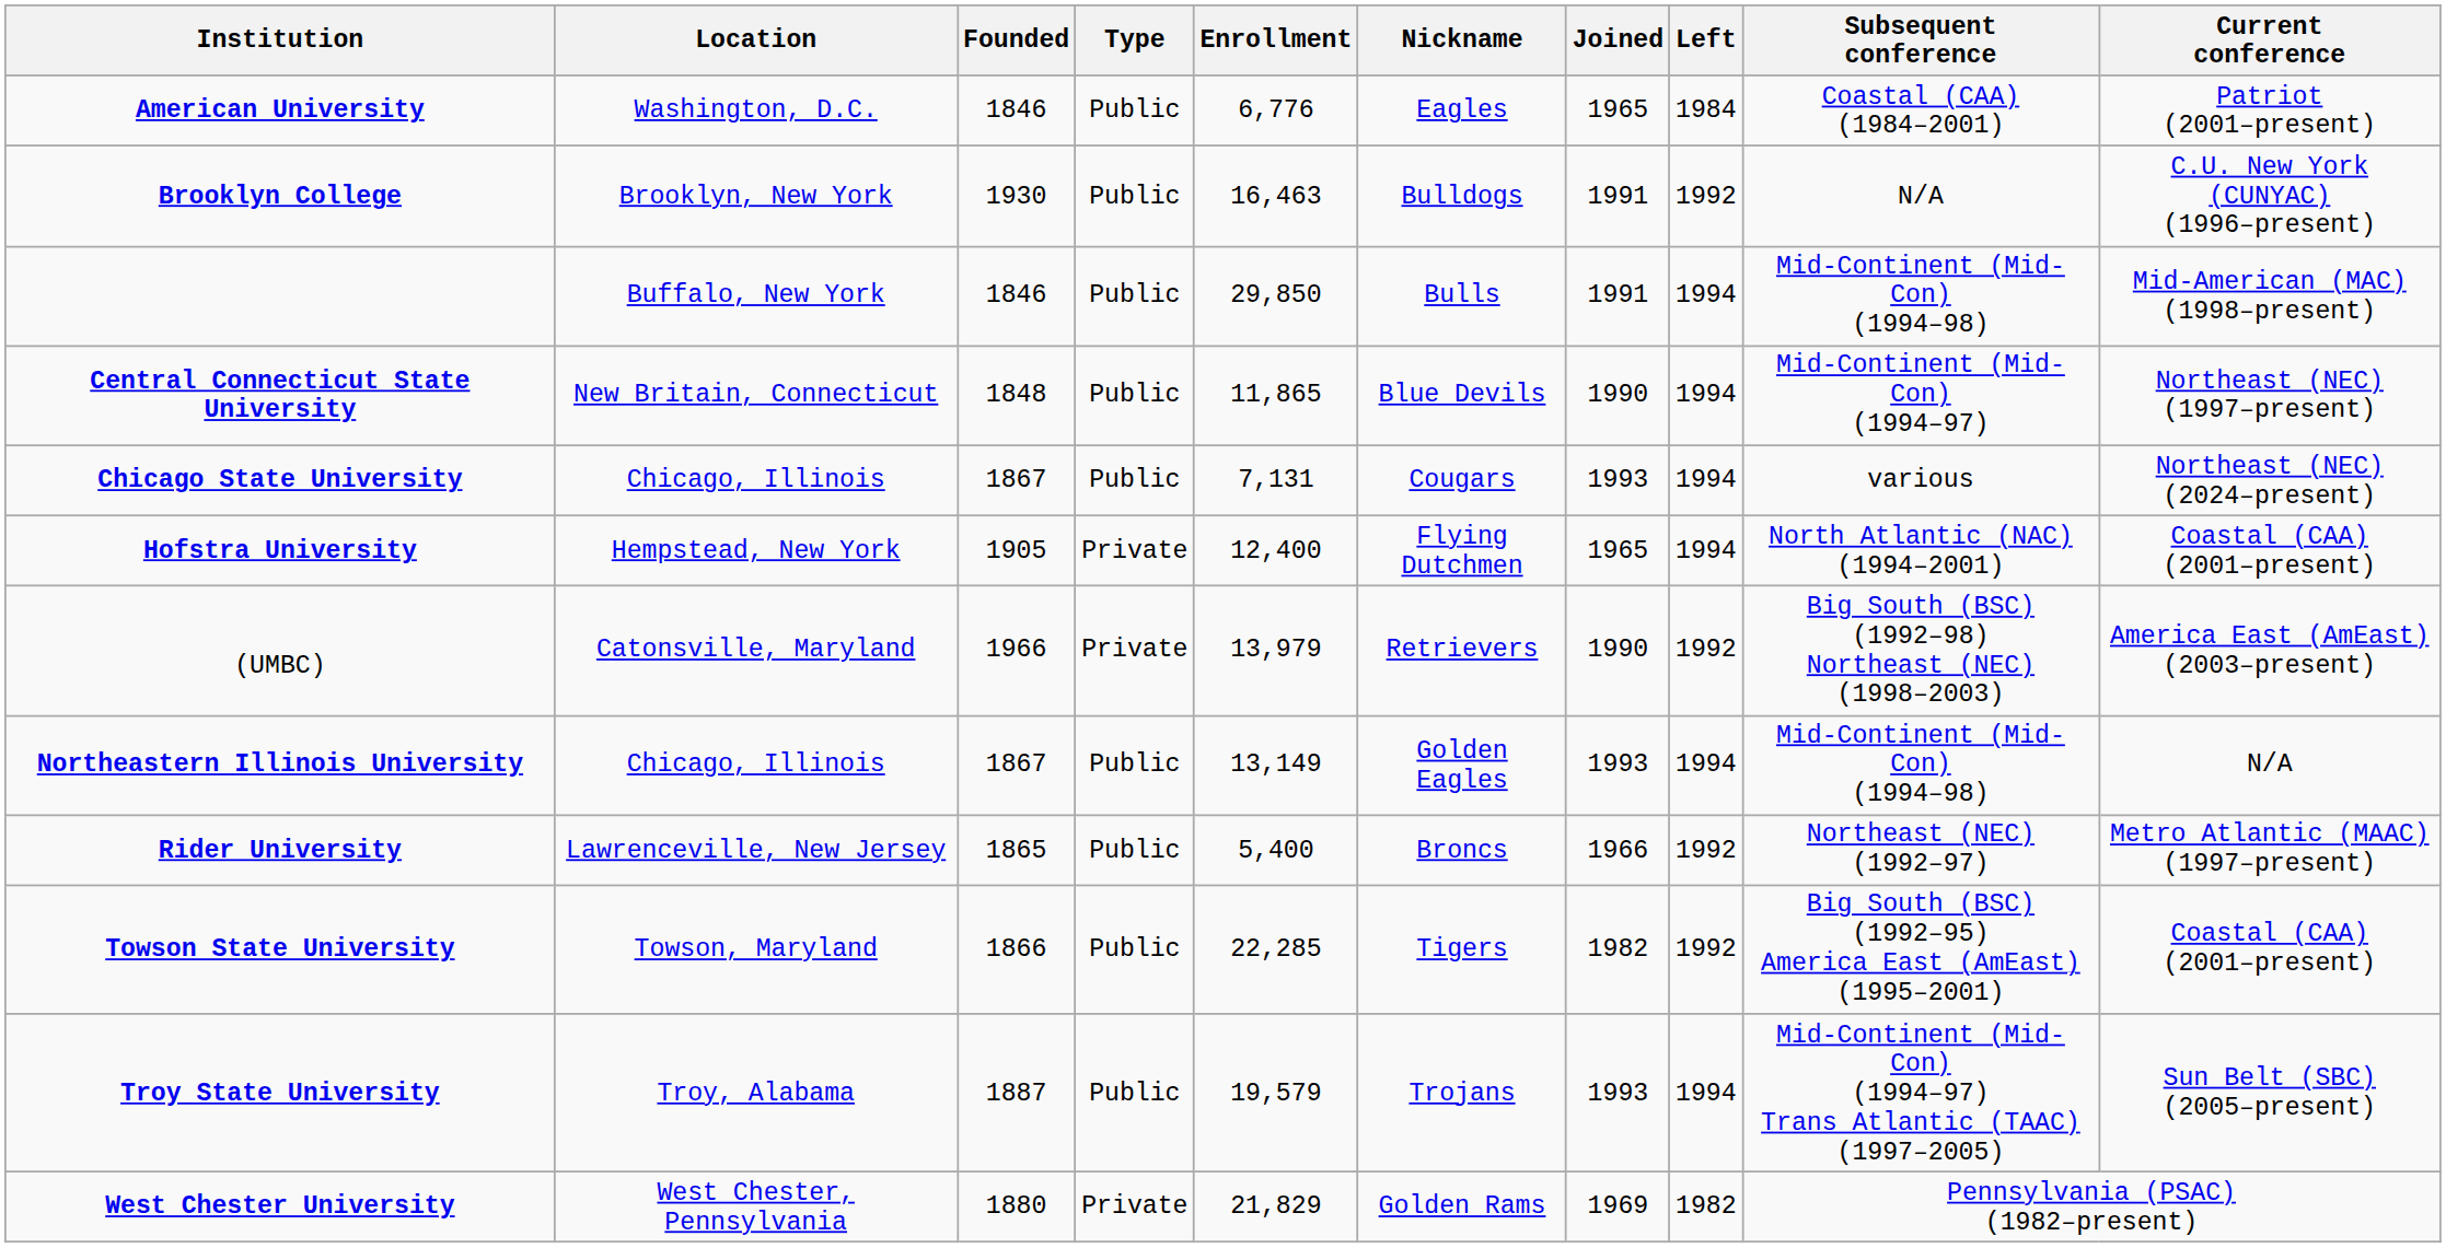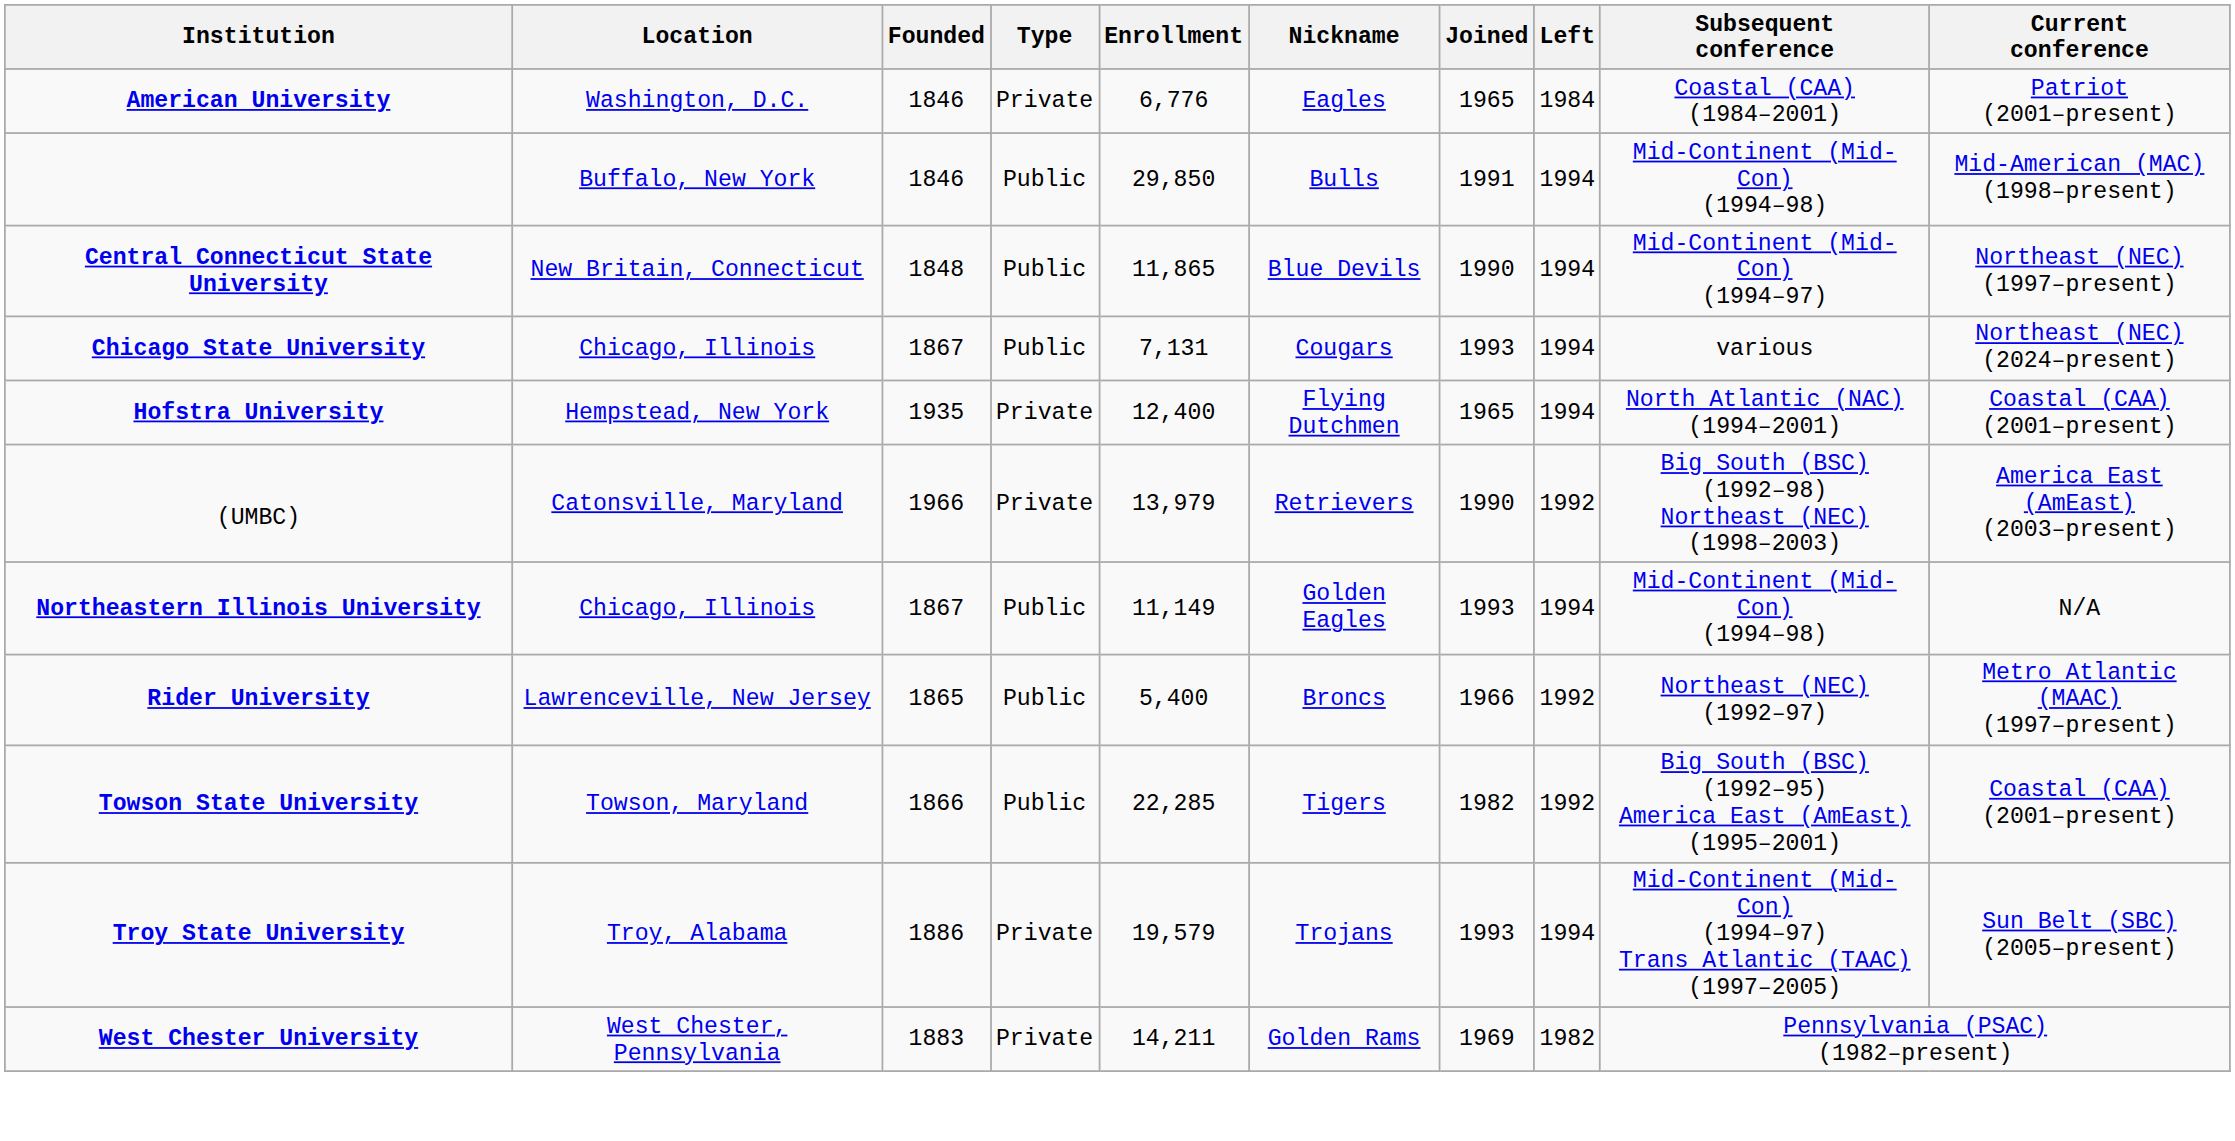American University | Type: Public -> Private
- row: Brooklyn College | Brooklyn, New York | 1930 | Public | 16,463 | Bulldogs | 1991 | 1992 | N/A | C.U. New York (CUNYAC) (1996–present)
Hofstra University | Founded: 1905 -> 1935
Northeastern Illinois University | Enrollment: 13,149 -> 11,149
Troy State University | Founded: 1887 -> 1886
Troy State University | Type: Public -> Private
West Chester University | Founded: 1880 -> 1883
West Chester University | Enrollment: 21,829 -> 14,211
